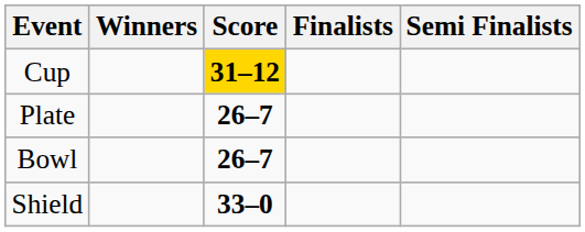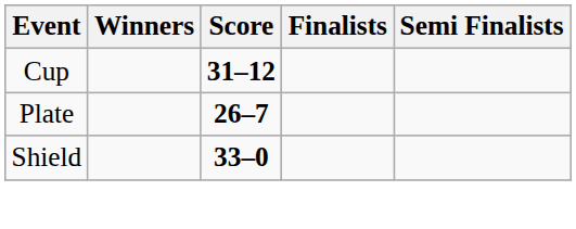Cup | Score: gold background -> no background
- row: Bowl | 26–7
